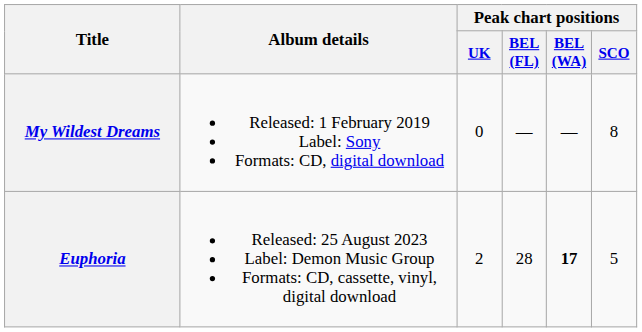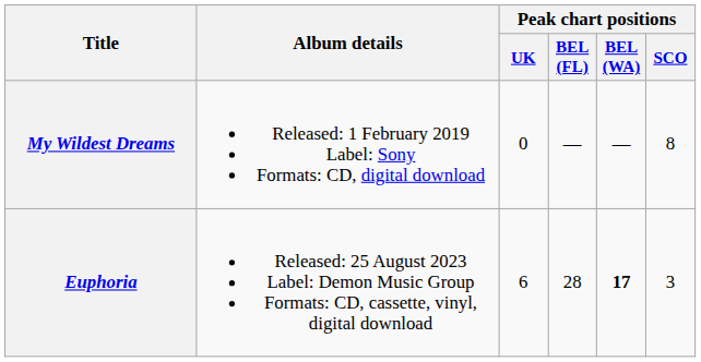Euphoria | Peak chart positions / UK: 2 -> 6
Euphoria | Peak chart positions / SCO: 5 -> 3
